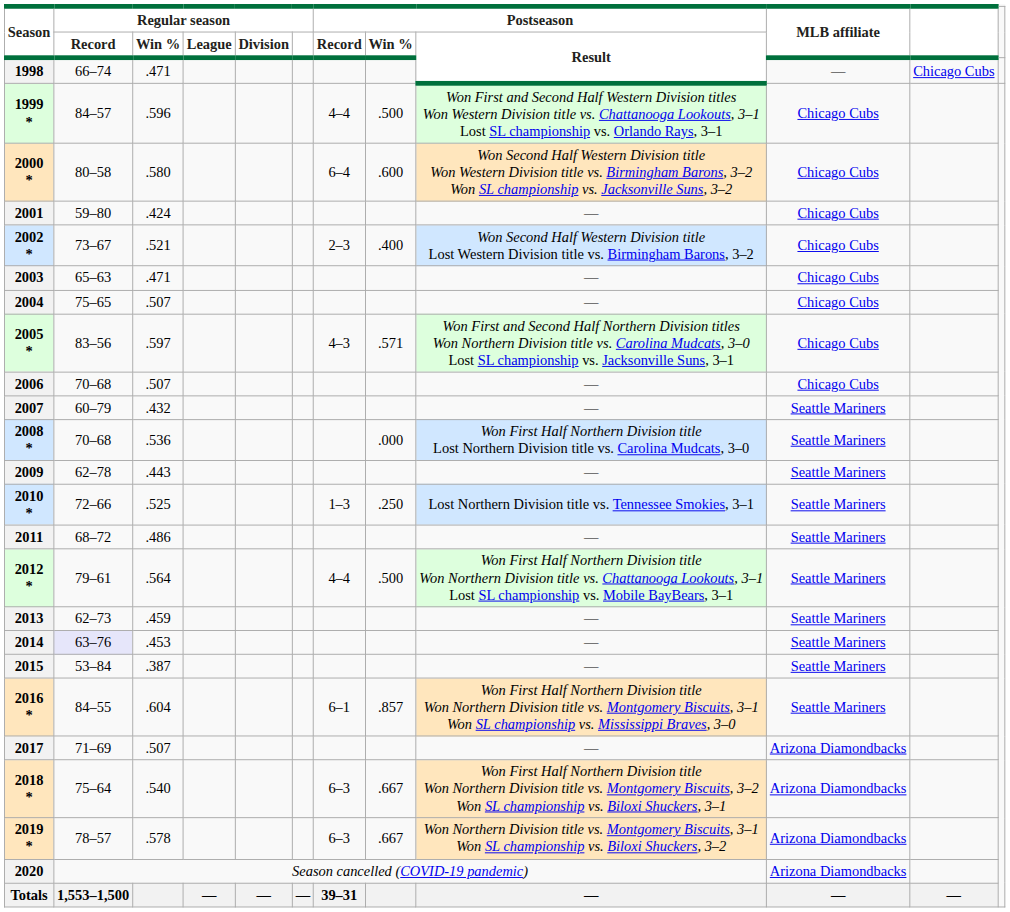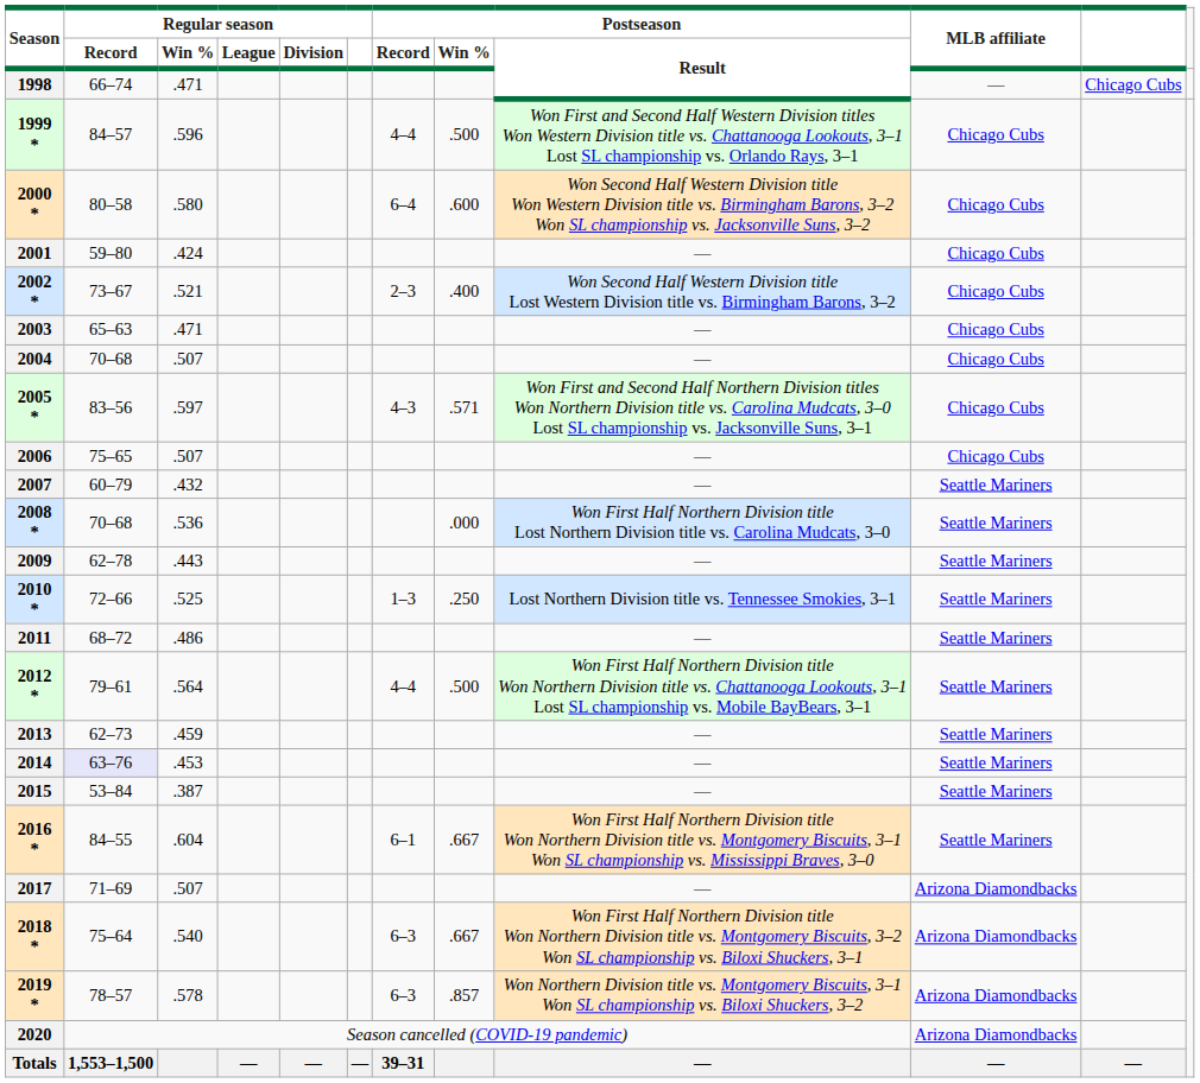2004 | Regular season / Record: 75–65 -> 70–68
2006 | Regular season / Record: 70–68 -> 75–65
2016 * | Postseason / Win %: .857 -> .667
2019 * | Postseason / Win %: .667 -> .857
